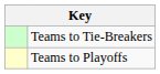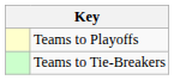rows swapped: Teams to Playoffs <-> Teams to Tie-Breakers
